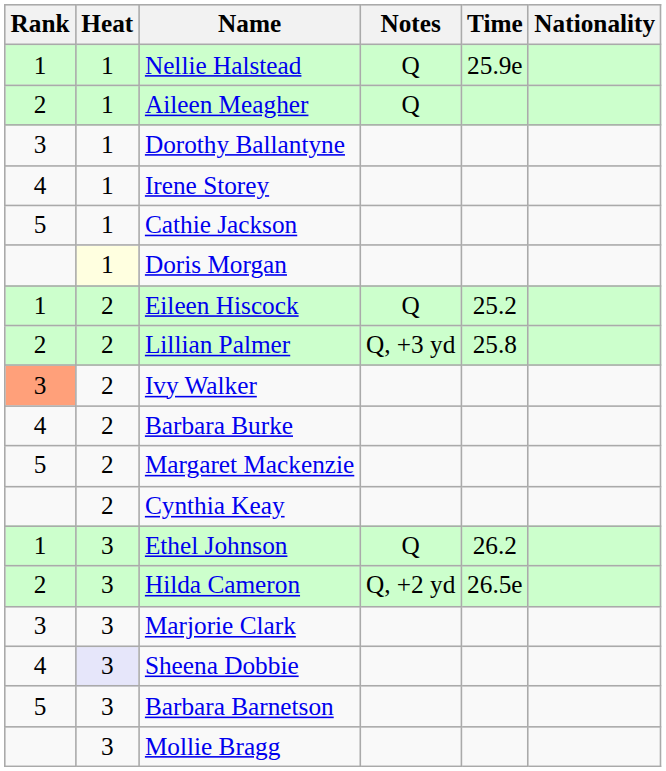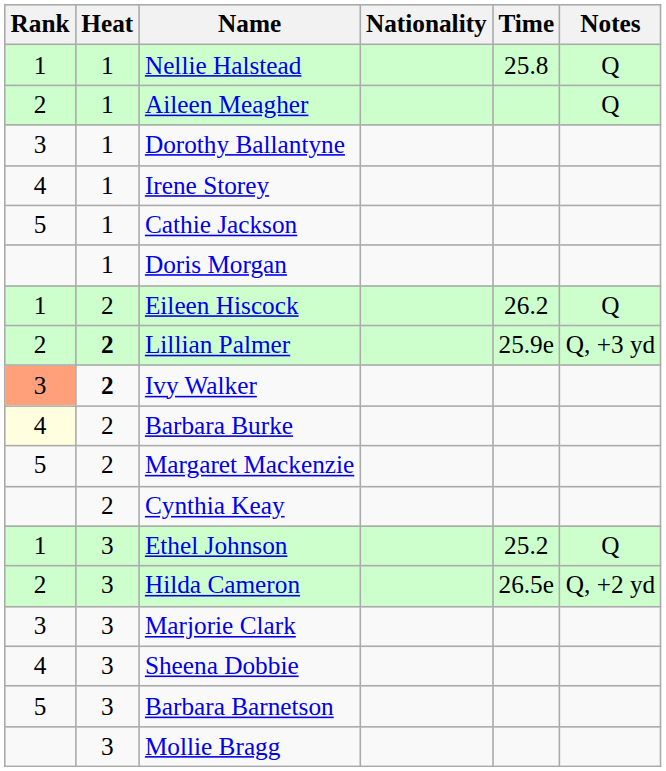columns swapped: Nationality <-> Notes
Nellie Halstead | Time: 25.9e -> 25.8
Doris Morgan | Heat: lightyellow background -> no background
Eileen Hiscock | Time: 25.2 -> 26.2
Lillian Palmer | Heat: normal -> bold
Lillian Palmer | Time: 25.8 -> 25.9e
Ivy Walker | Heat: normal -> bold
Barbara Burke | Rank: no background -> lightyellow background
Ethel Johnson | Time: 26.2 -> 25.2
Sheena Dobbie | Heat: lavender background -> no background
